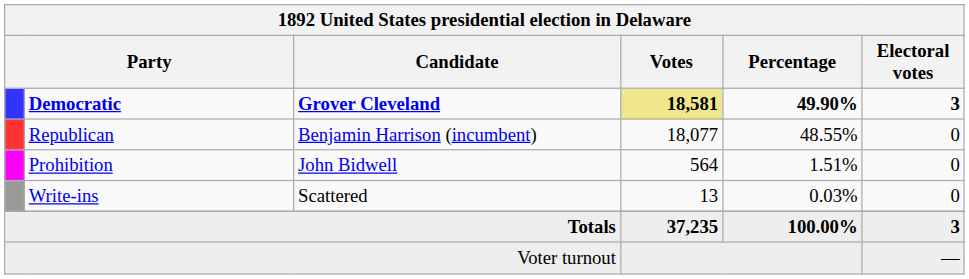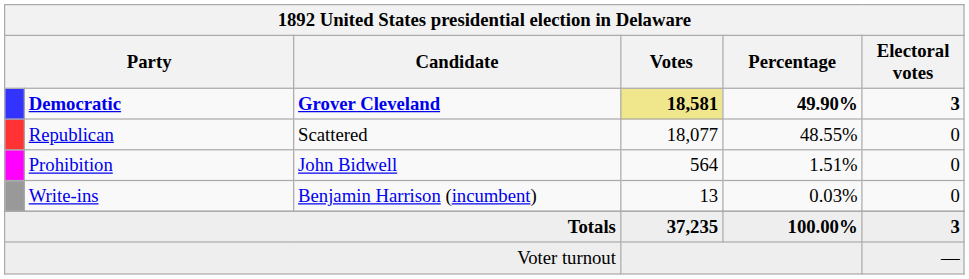Republican | Candidate: Benjamin Harrison (incumbent) -> Scattered
Write-ins | Candidate: Scattered -> Benjamin Harrison (incumbent)
